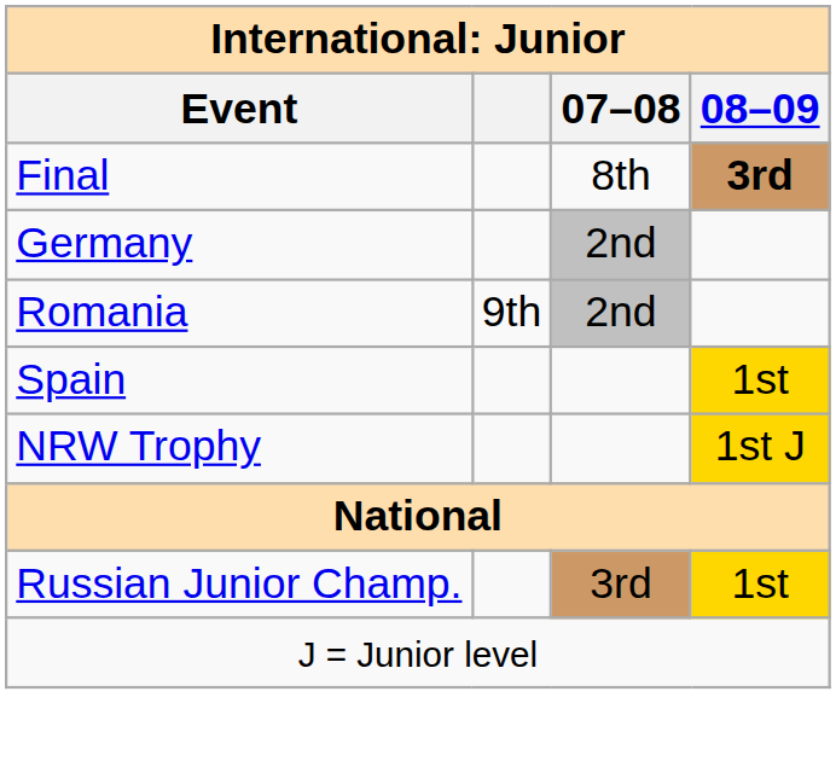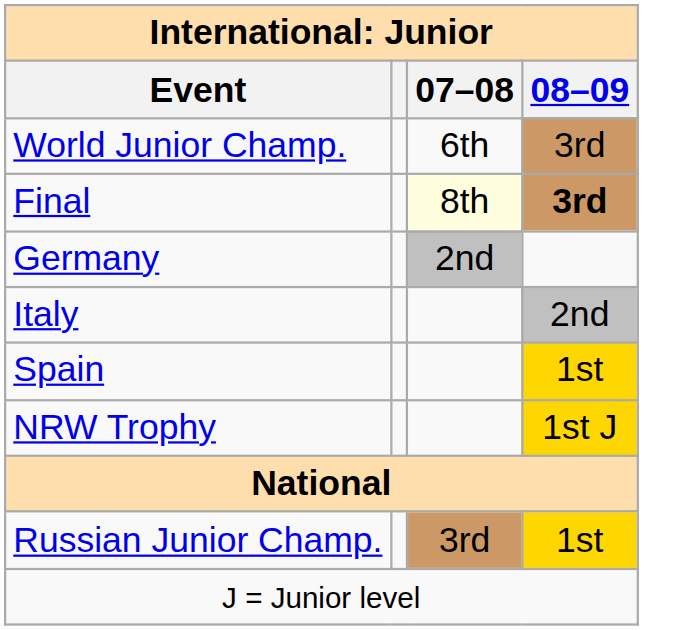+ row: World Junior Champ. | 6th | 3rd
Final | 07–08: no background -> lightyellow background
+ row: Italy | 2nd
- row: Romania | 9th | 2nd
